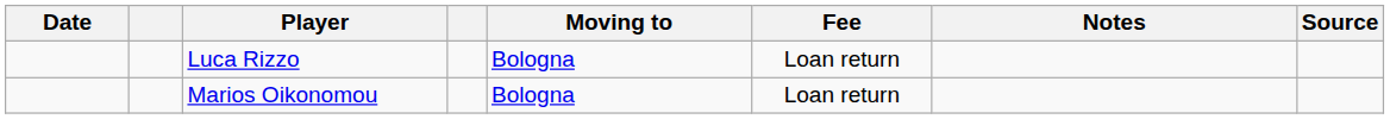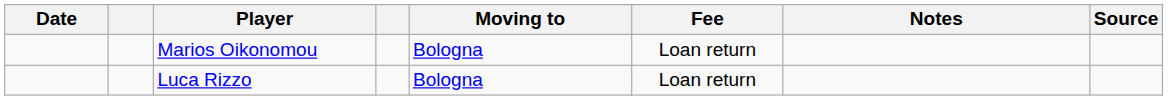rows swapped: Marios Oikonomou <-> Luca Rizzo
